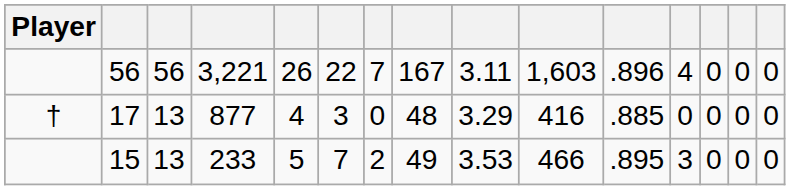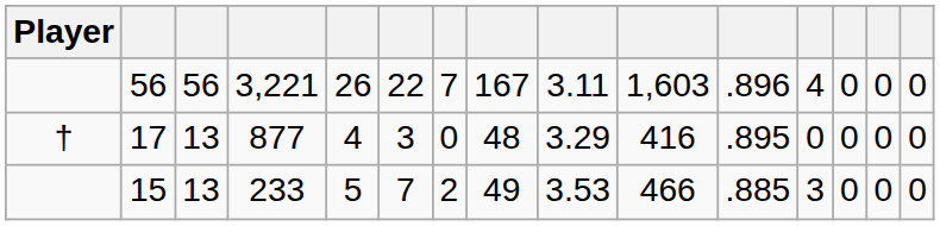17 | column 11: .885 -> .895
15 | column 11: .895 -> .885
